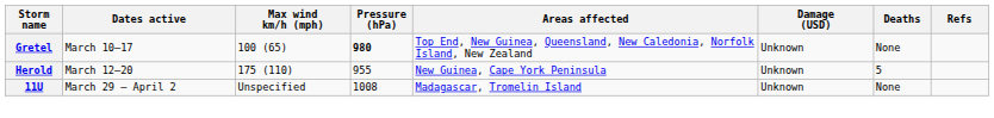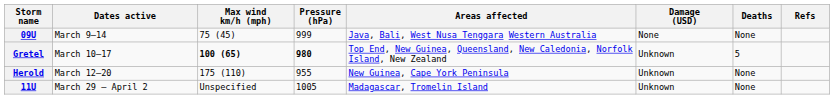+ row: 09U | March 9–14 | 75 (45) | 999 | Java, Bali, West Nusa Tenggara Western Australia | None | None
Gretel | Max wind km/h (mph): normal -> bold
Gretel | Deaths: None -> 5
Herold | Deaths: 5 -> None
11U | Pressure (hPa): 1008 -> 1005
